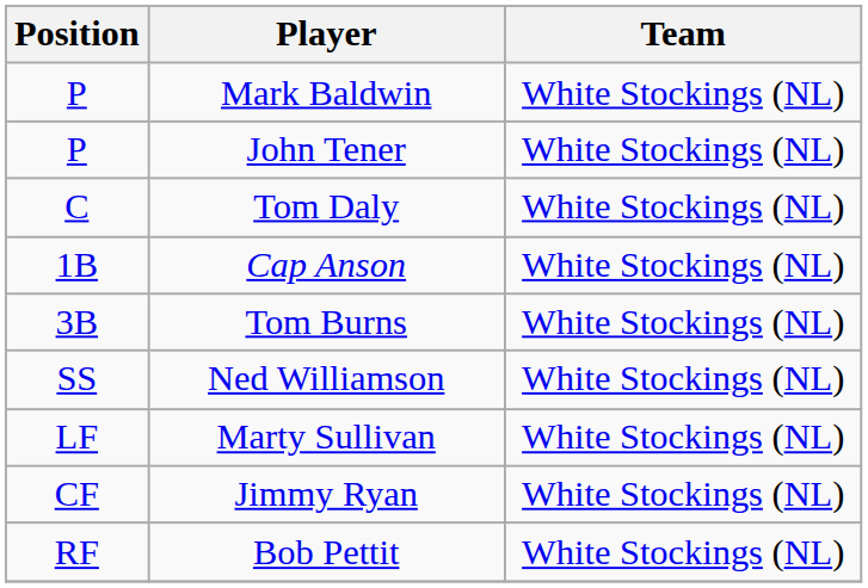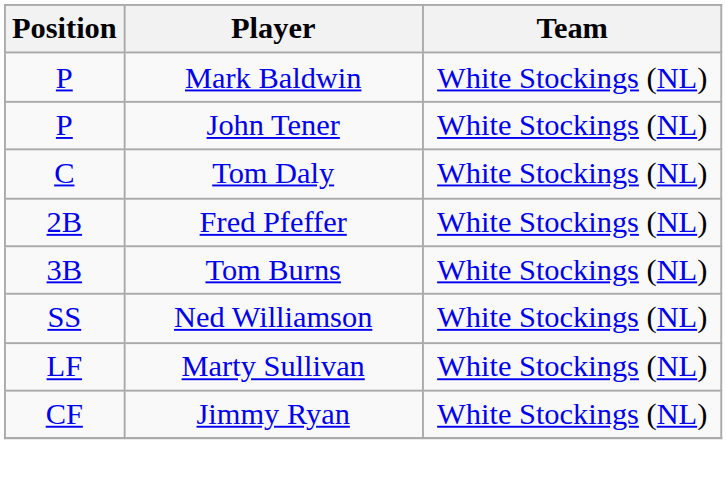- row: 1B | Cap Anson | White Stockings (NL)
+ row: 2B | Fred Pfeffer | White Stockings (NL)
- row: RF | Bob Pettit | White Stockings (NL)
